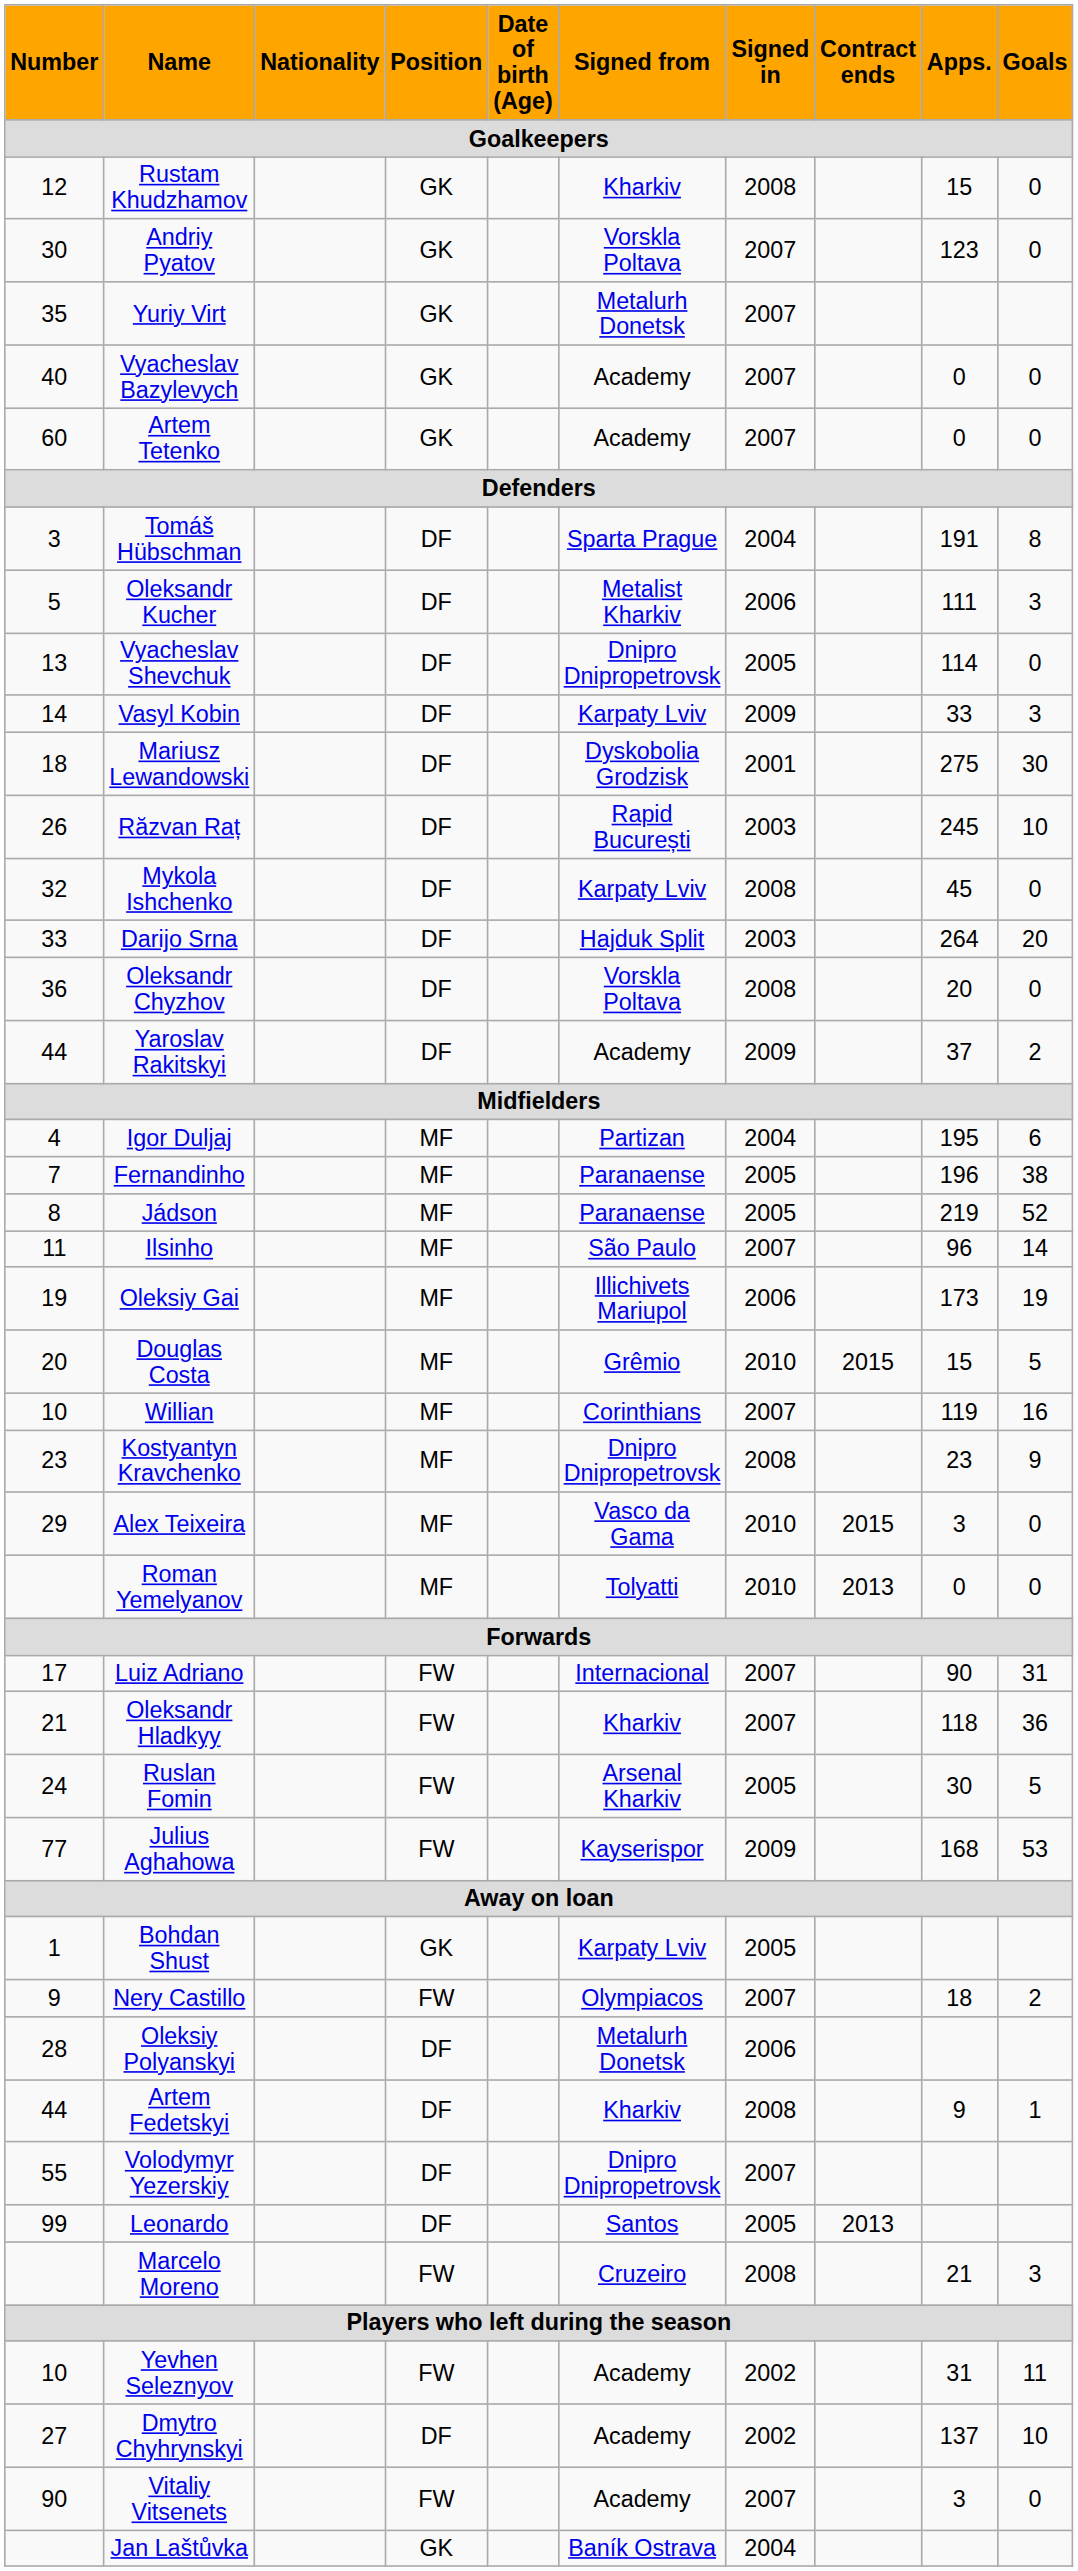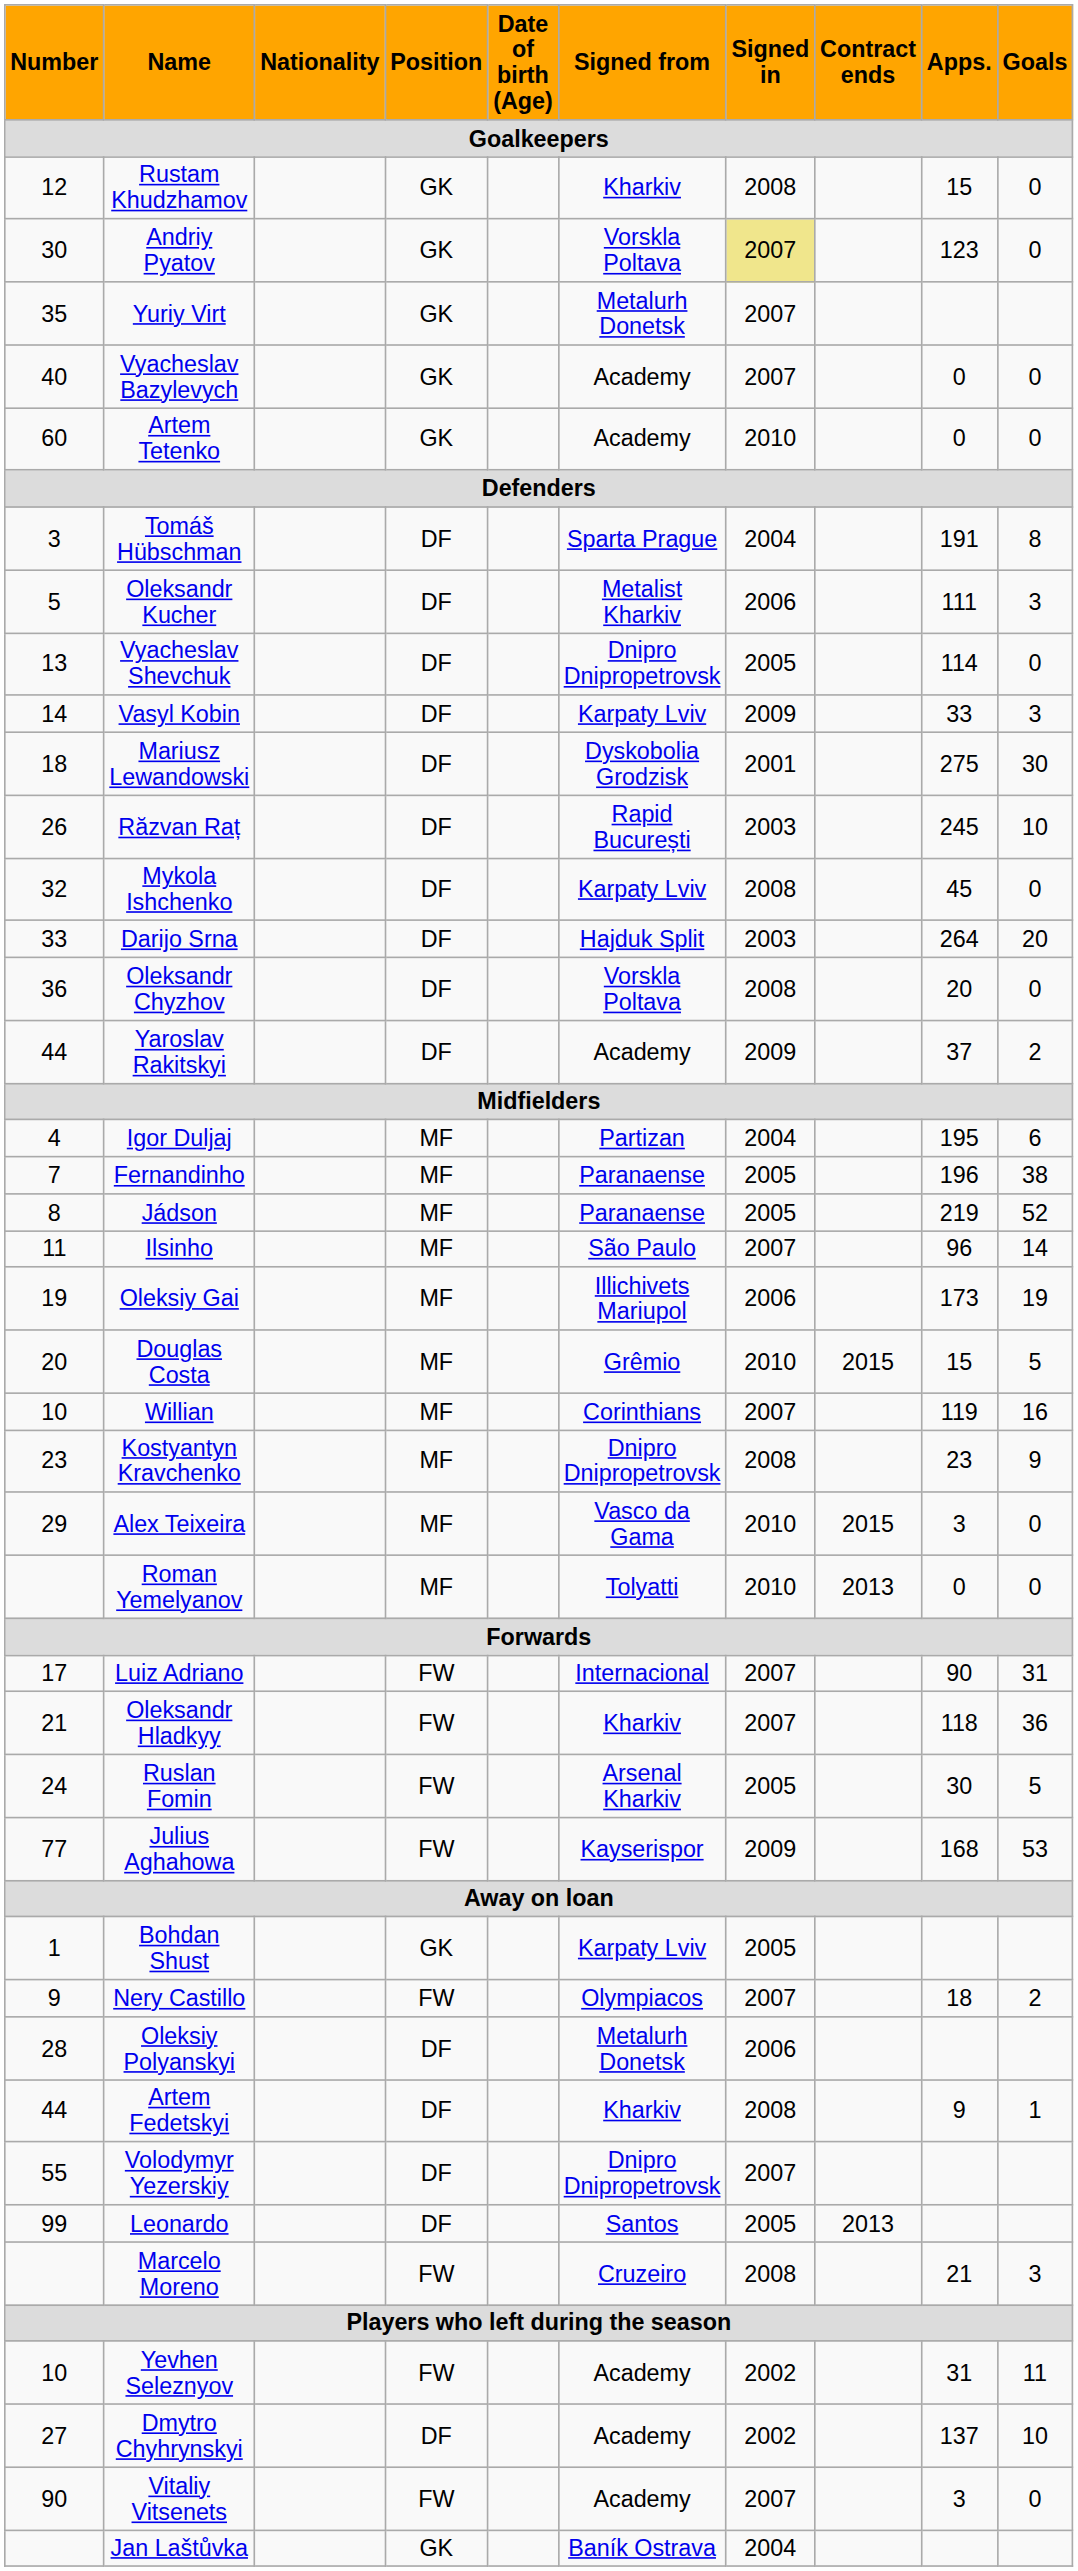Andriy Pyatov | Signed in: no background -> khaki background
Artem Tetenko | Signed in: 2007 -> 2010
